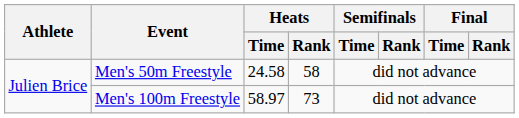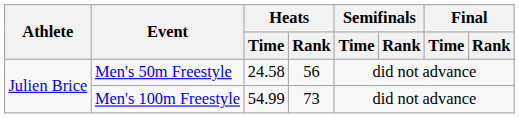Men's 50m Freestyle | Heats / Rank: 58 -> 56
Men's 100m Freestyle | Heats / Time: 58.97 -> 54.99
